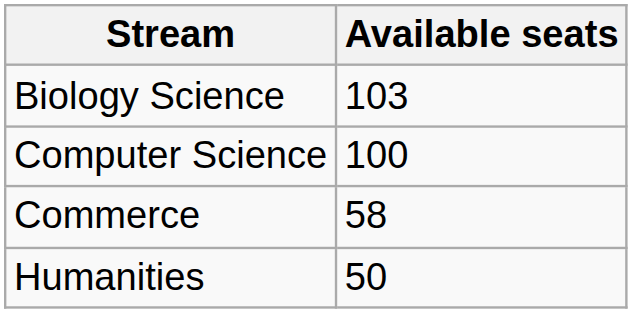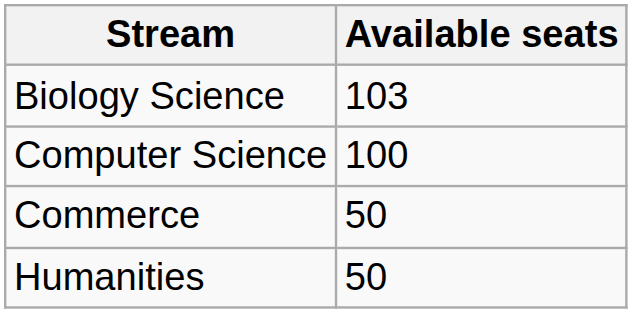Commerce | Available seats: 58 -> 50
